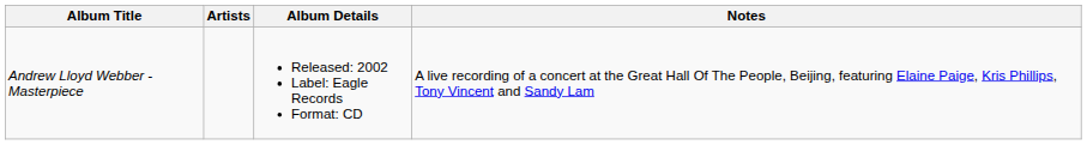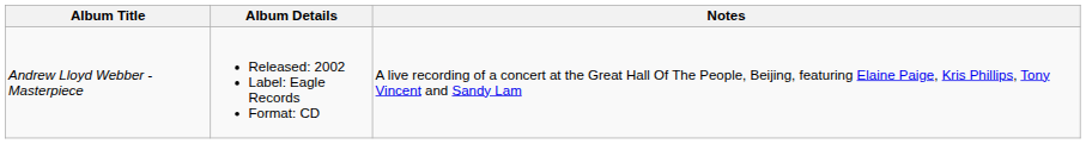- column: Artists
